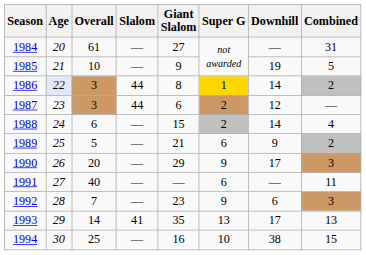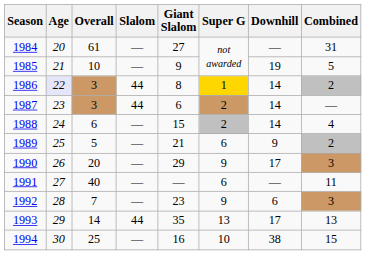1987 | Downhill: 12 -> 14
1993 | Slalom: 41 -> 44
